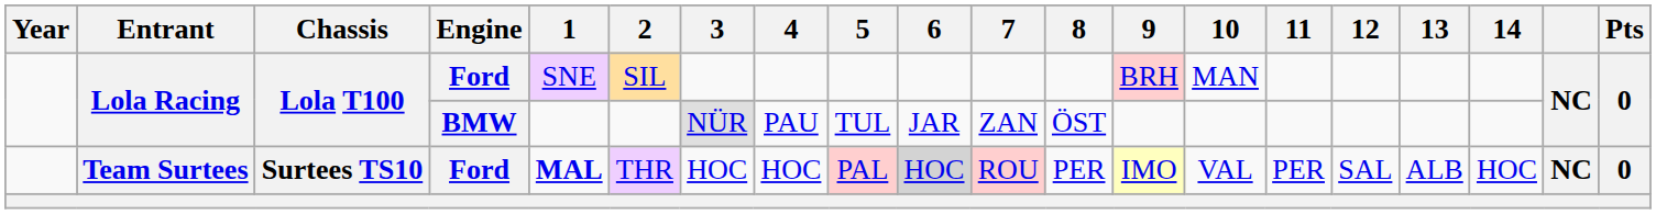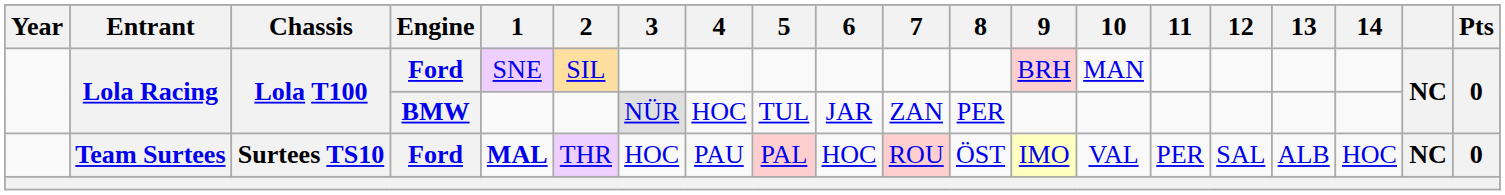Lola Racing / BMW | 4: PAU -> HOC
Lola Racing / BMW | 8: ÖST -> PER
Team Surtees | 4: HOC -> PAU
Team Surtees | 6: lightgrey background -> no background
Team Surtees | 8: PER -> ÖST
